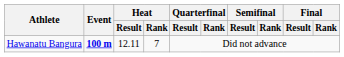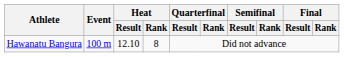Hawanatu Bangura | Event: bold -> normal
Hawanatu Bangura | Heat / Result: 12.11 -> 12.10
Hawanatu Bangura | Heat / Rank: 7 -> 8
